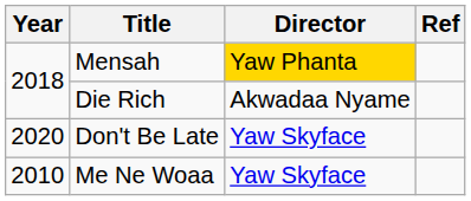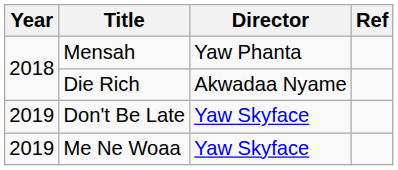Mensah | Director: gold background -> no background
Don't Be Late | Year: 2020 -> 2019
Me Ne Woaa | Year: 2010 -> 2019
